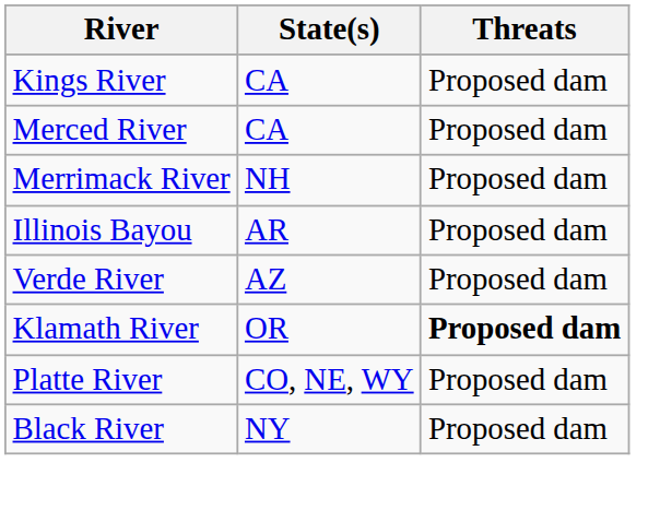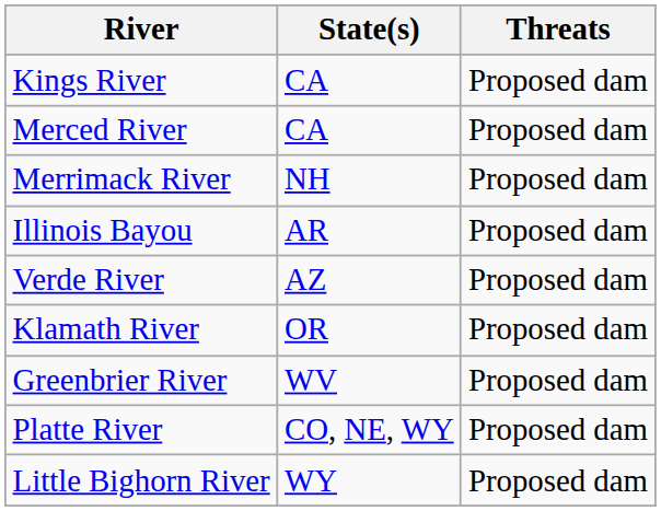Klamath River | Threats: bold -> normal
+ row: Greenbrier River | WV | Proposed dam
+ row: Little Bighorn River | WY | Proposed dam
- row: Black River | NY | Proposed dam
